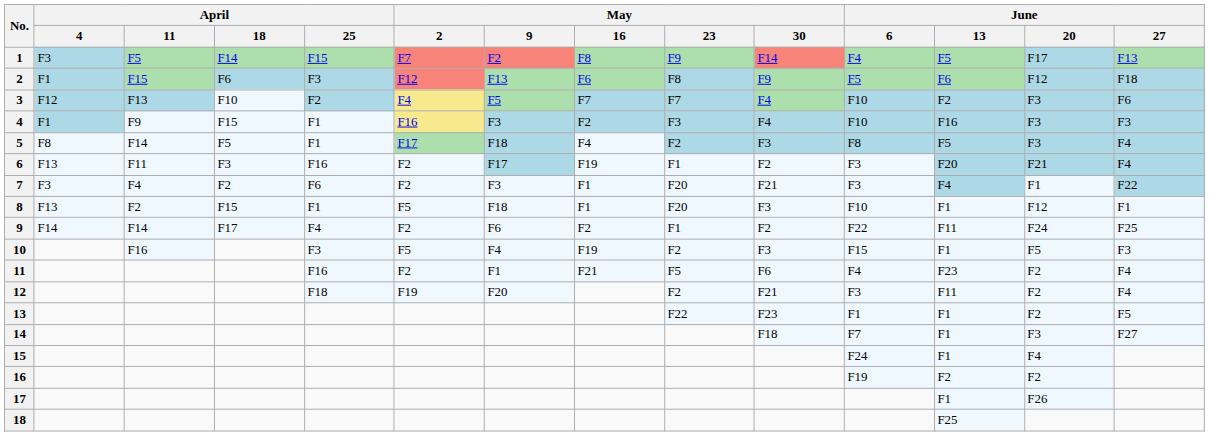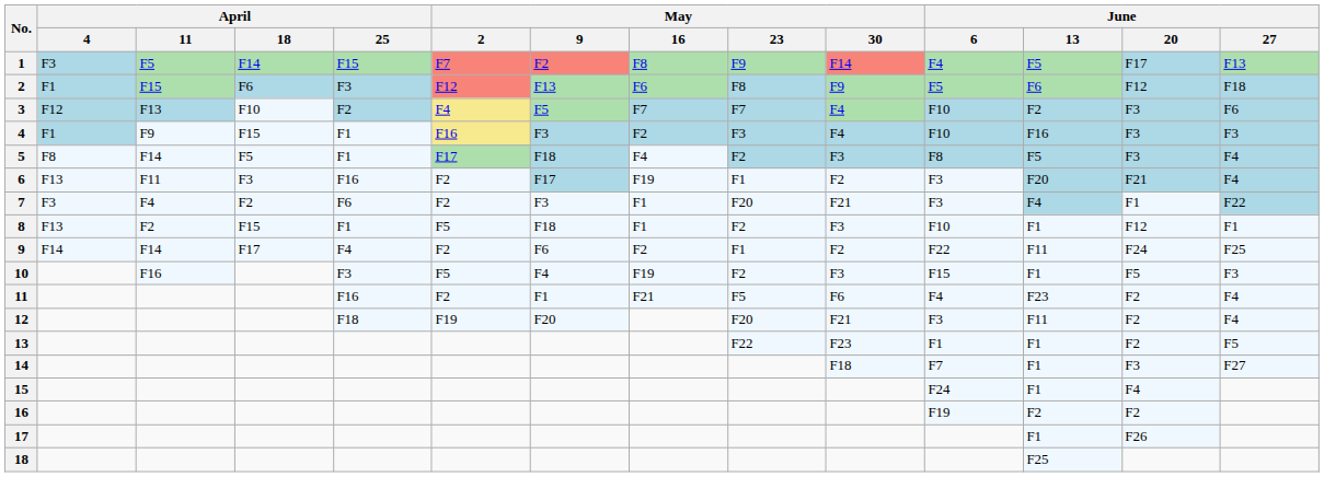8 | May / 23: F20 -> F2
12 | May / 23: F2 -> F20
